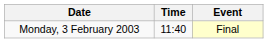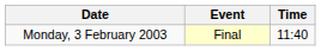columns swapped: Time <-> Event
